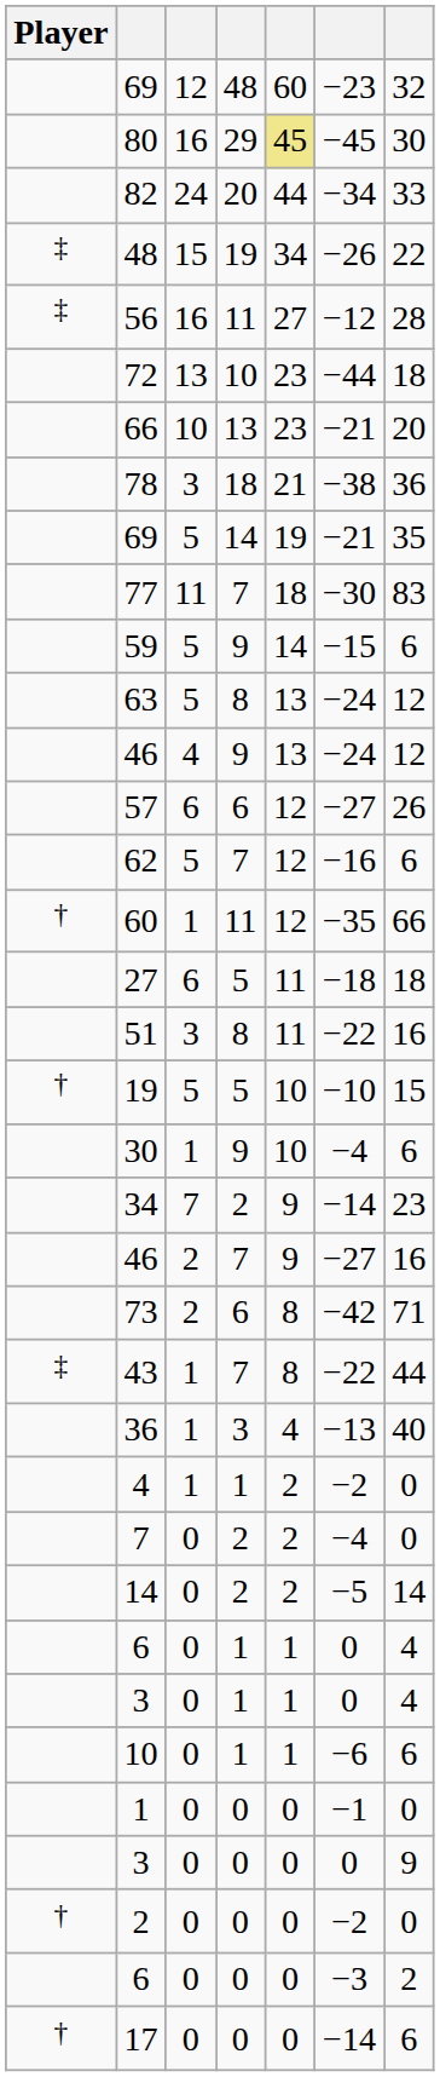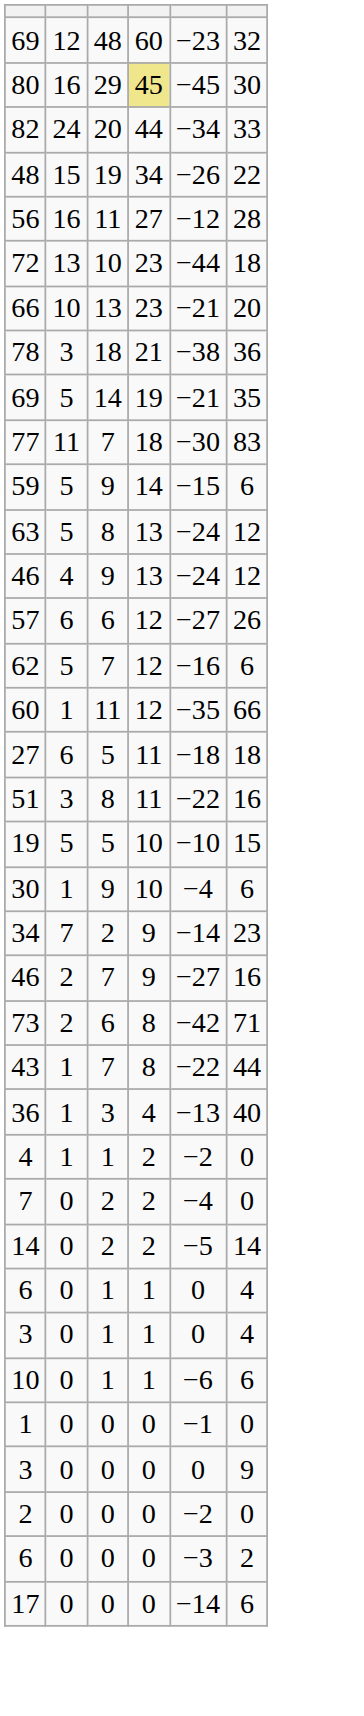- column: Player | ‡ | ‡ | † | † | ‡ | † | †
